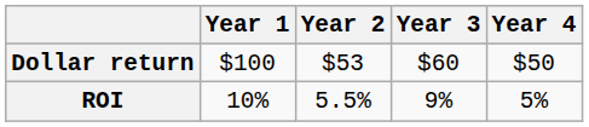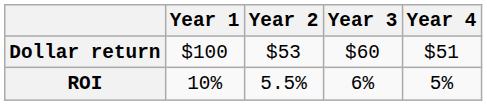Dollar return | Year 4: $50 -> $51
ROI | Year 3: 9% -> 6%
